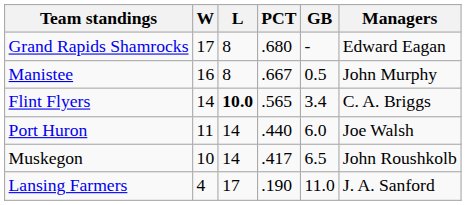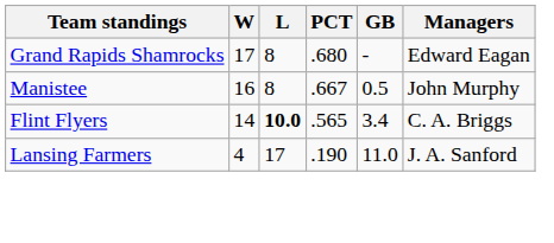- row: Port Huron | 11 | 14 | .440 | 6.0 | Joe Walsh
- row: Muskegon | 10 | 14 | .417 | 6.5 | John Roushkolb
